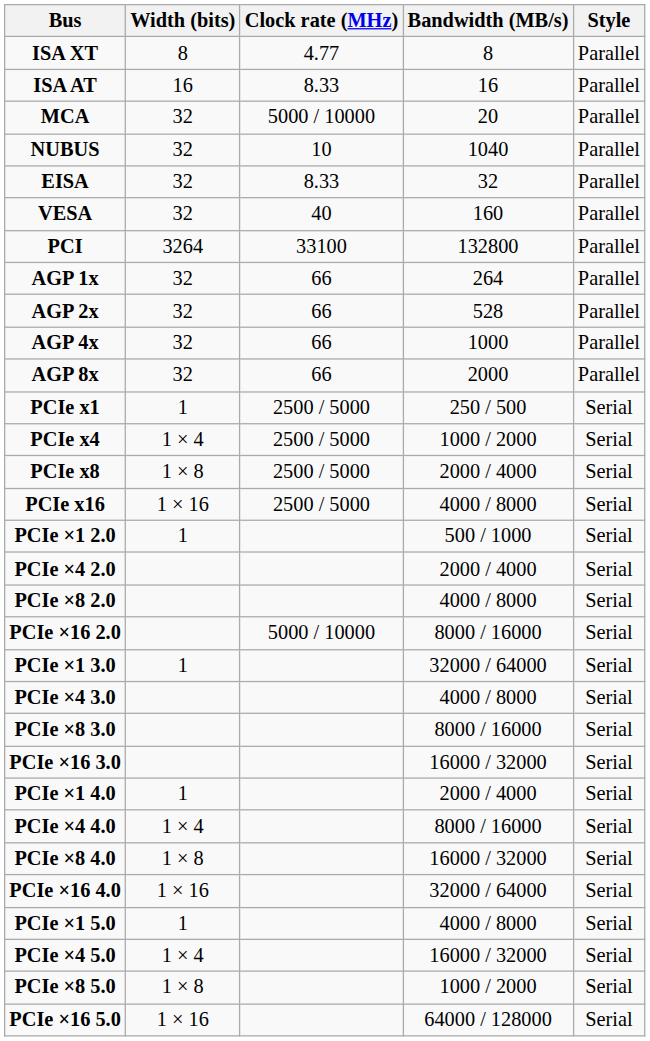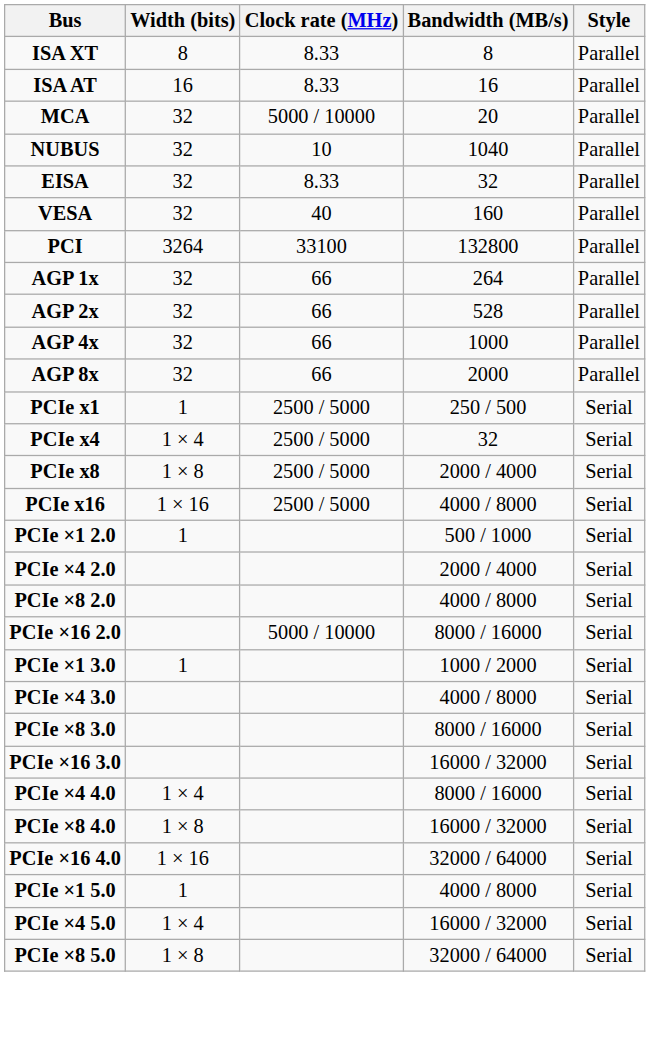ISA XT | Clock rate (MHz): 4.77 -> 8.33
PCIe x4 | Bandwidth (MB/s): 1000 / 2000 -> 32
PCIe ×1 3.0 | Bandwidth (MB/s): 32000 / 64000 -> 1000 / 2000
- row: PCIe ×1 4.0 | 1 | 2000 / 4000 | Serial
PCIe ×8 5.0 | Bandwidth (MB/s): 1000 / 2000 -> 32000 / 64000
- row: PCIe ×16 5.0 | 1 × 16 | 64000 / 128000 | Serial
